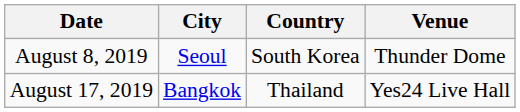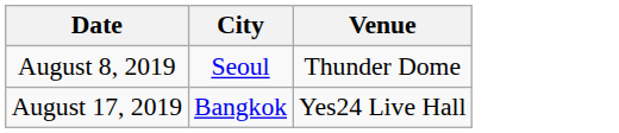- column: Country | South Korea | Thailand
